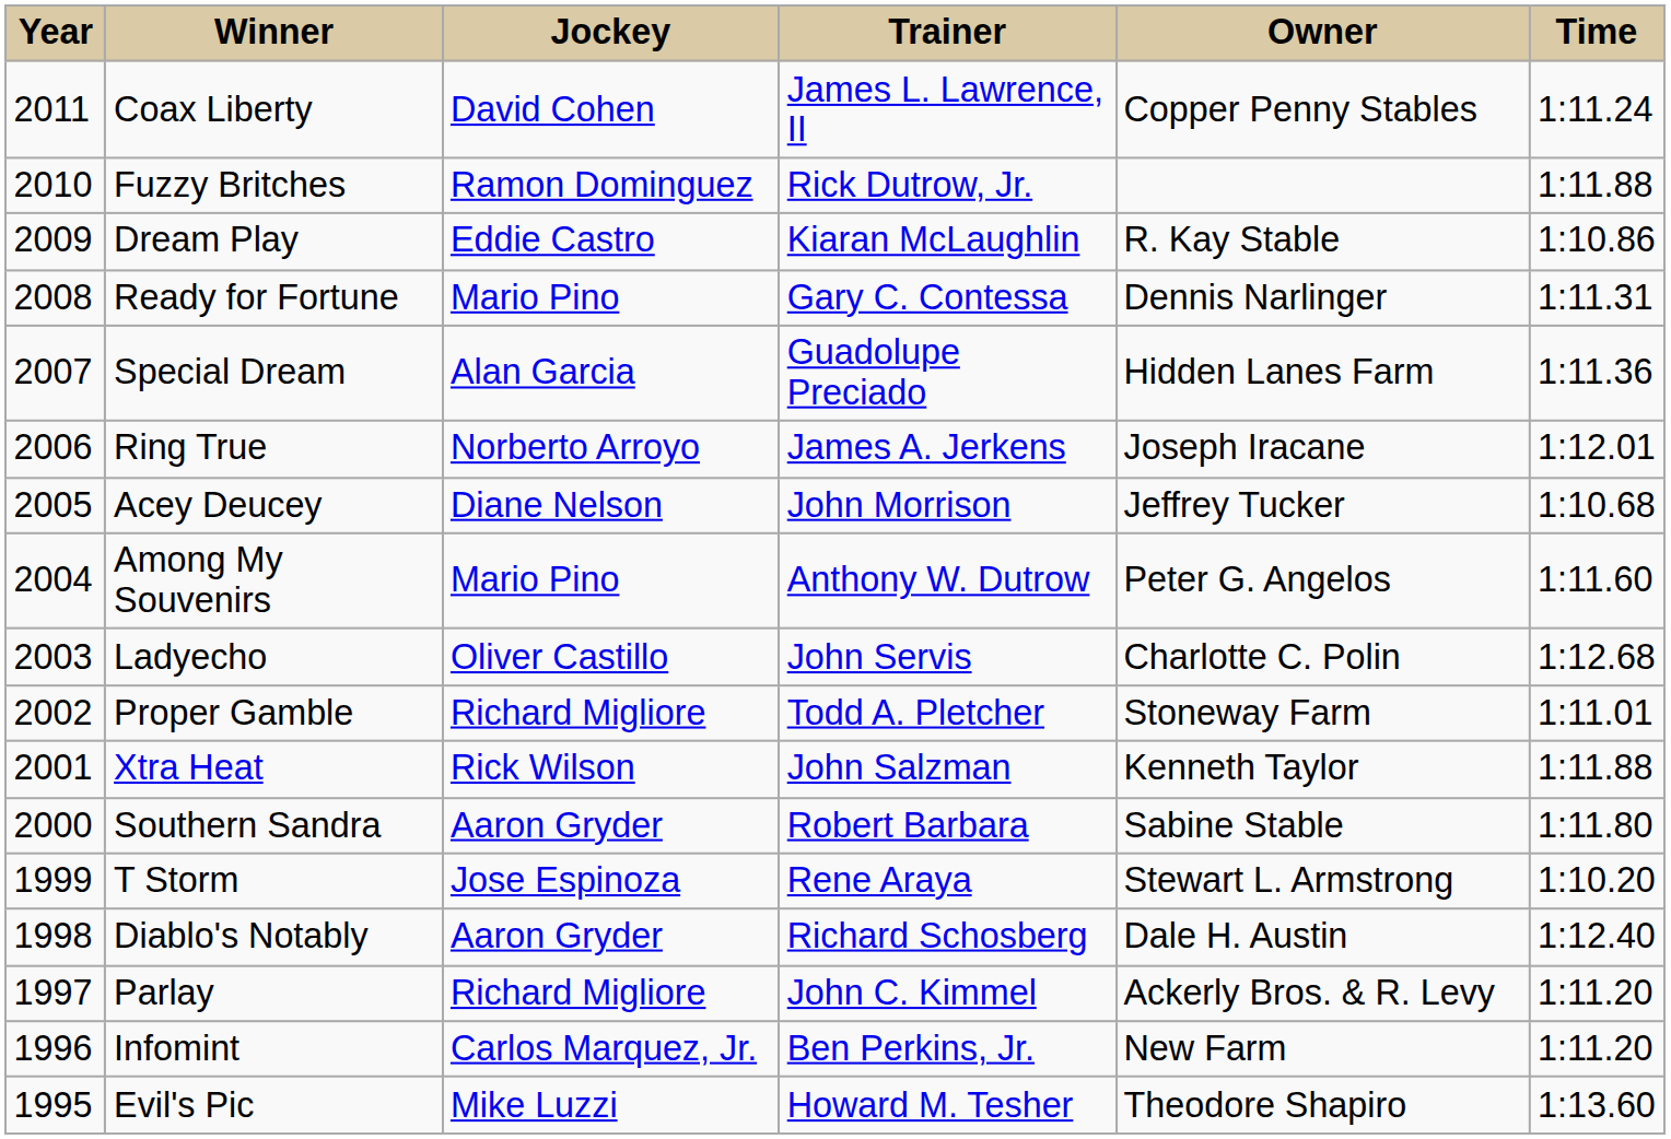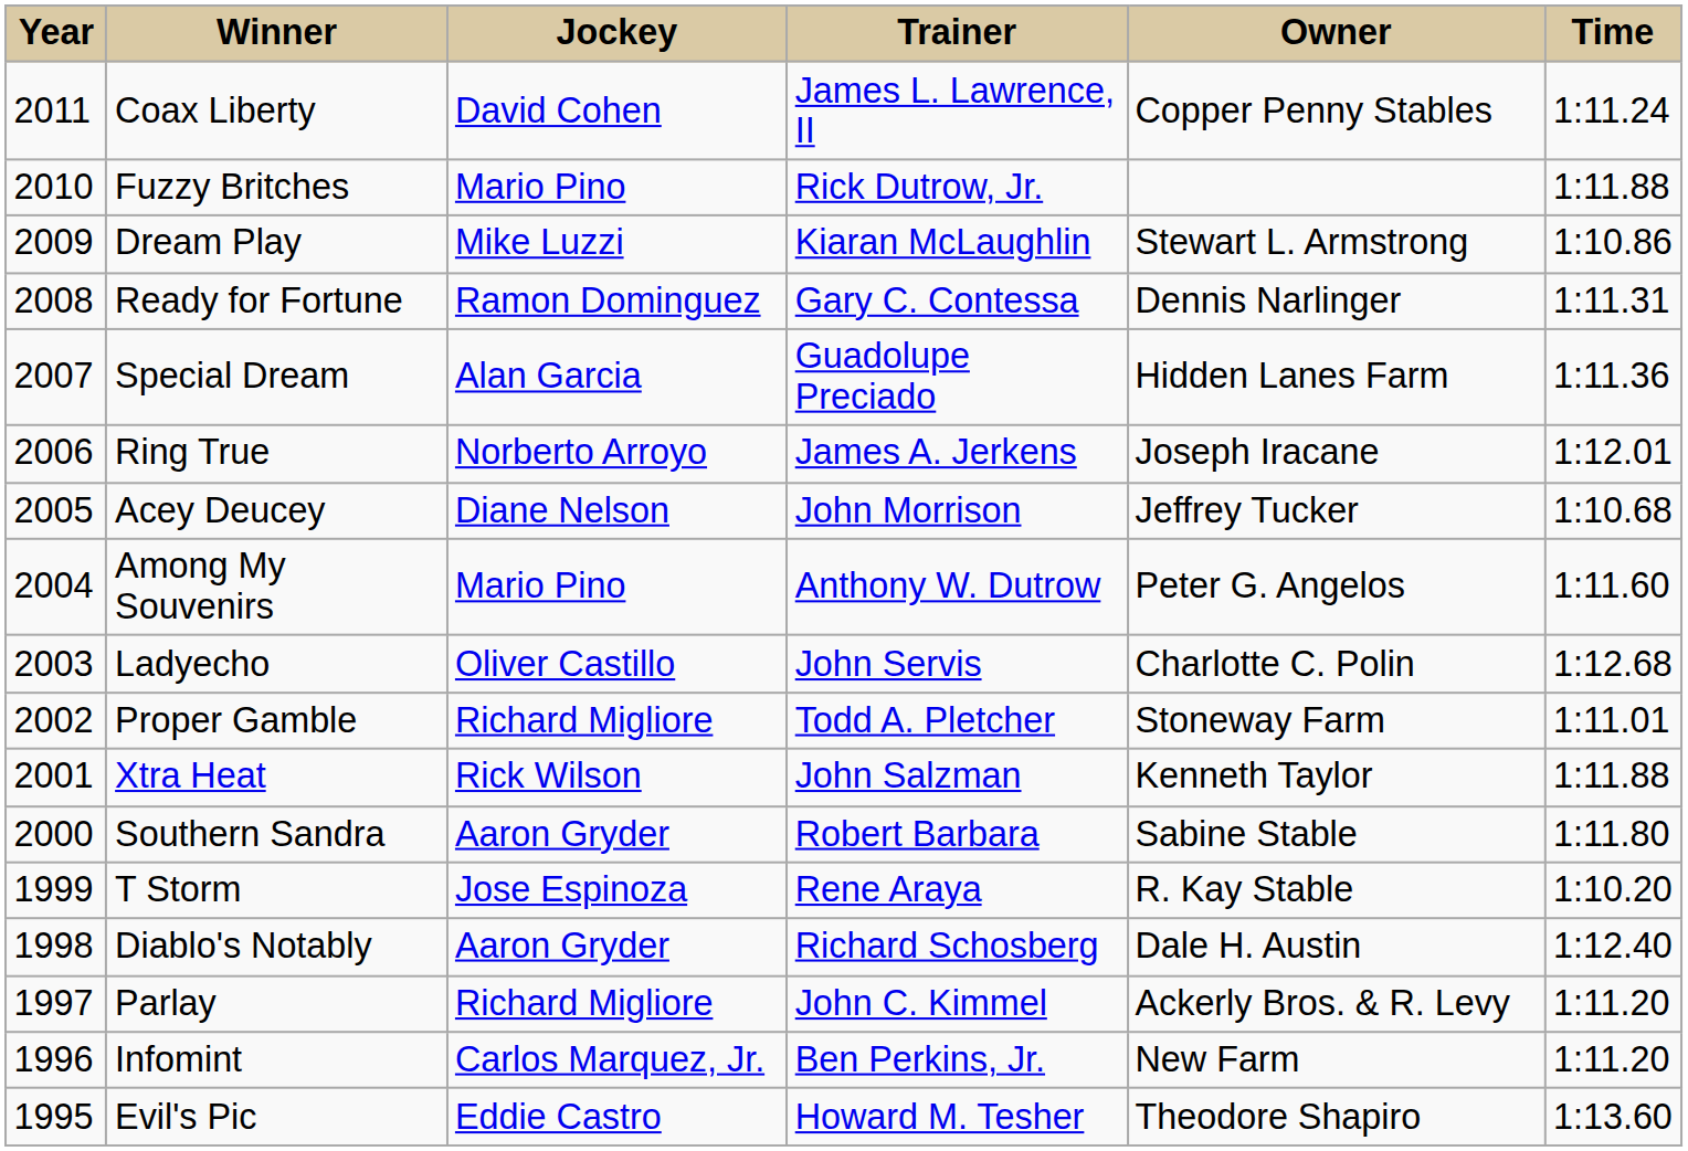Fuzzy Britches | Jockey: Ramon Dominguez -> Mario Pino
Dream Play | Jockey: Eddie Castro -> Mike Luzzi
Dream Play | Owner: R. Kay Stable -> Stewart L. Armstrong
Ready for Fortune | Jockey: Mario Pino -> Ramon Dominguez
T Storm | Owner: Stewart L. Armstrong -> R. Kay Stable
Evil's Pic | Jockey: Mike Luzzi -> Eddie Castro
